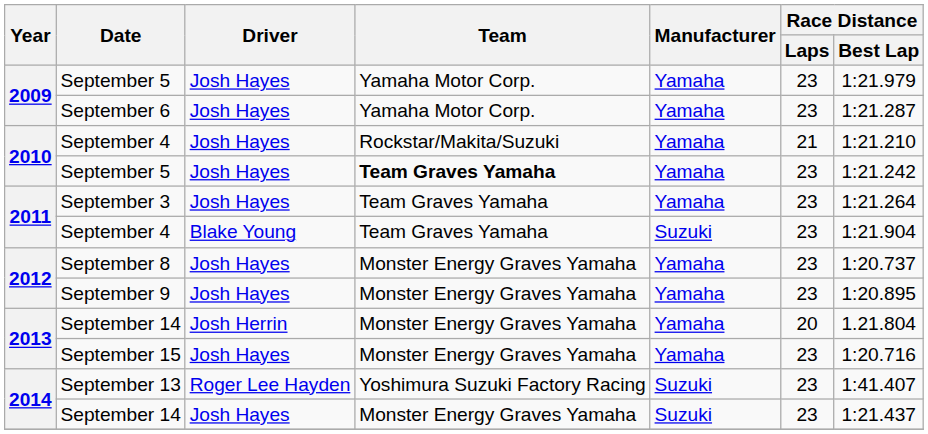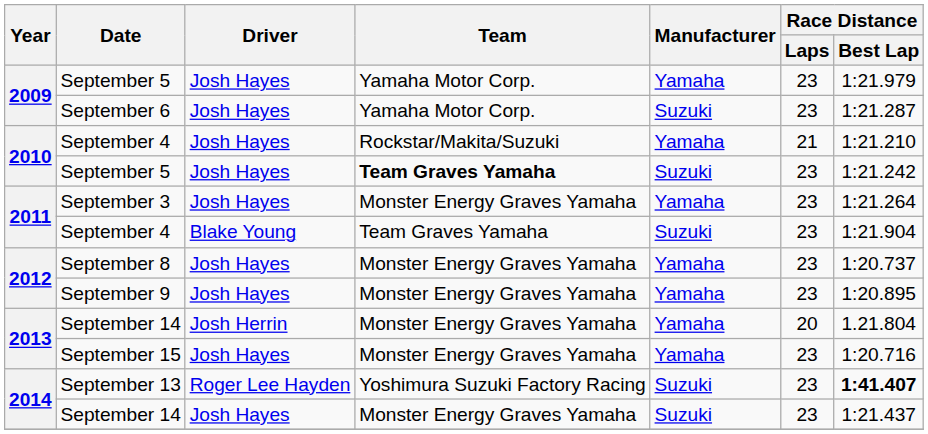September 6 | Manufacturer: Yamaha -> Suzuki
2010 / September 5 | Manufacturer: Yamaha -> Suzuki
September 3 | Team: Team Graves Yamaha -> Monster Energy Graves Yamaha
September 13 | Race Distance / Best Lap: normal -> bold
